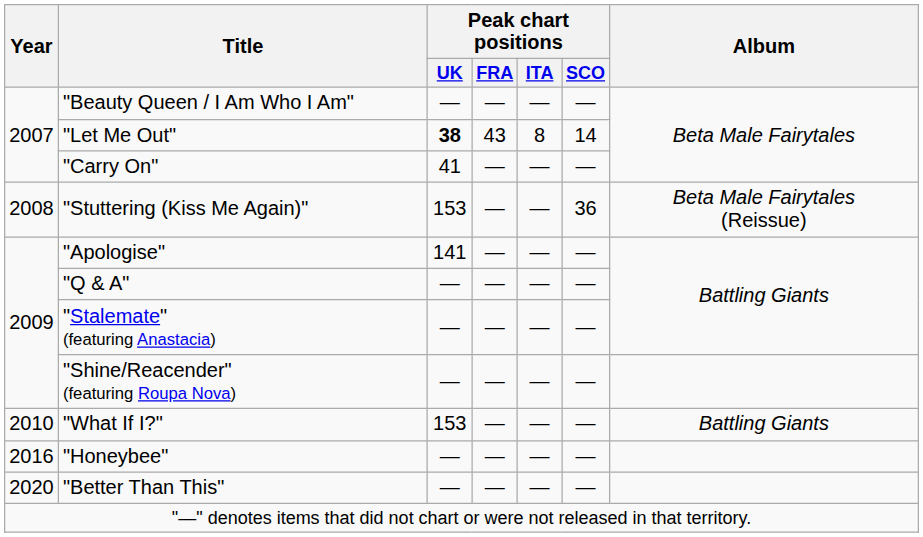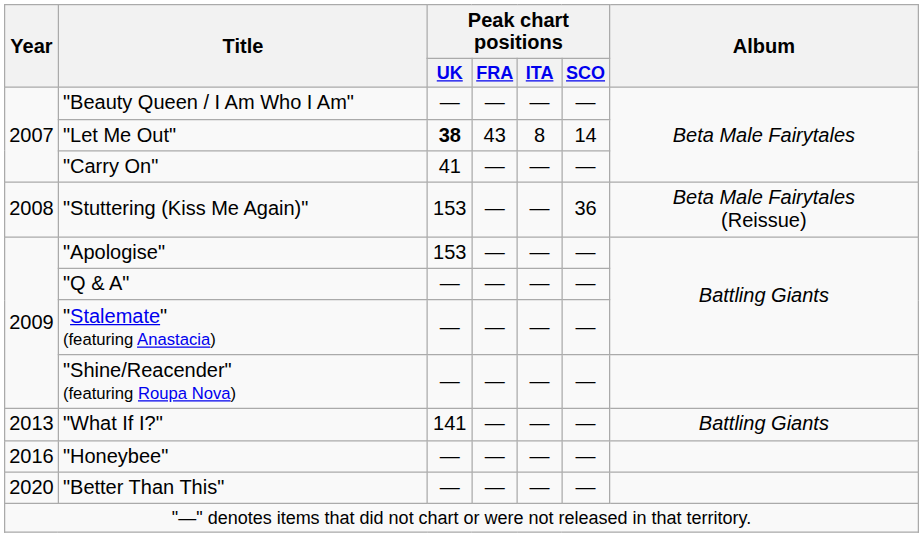"Apologise" | Peak chart positions / UK: 141 -> 153
"What If I?" | Year: 2010 -> 2013
"What If I?" | Peak chart positions / UK: 153 -> 141
